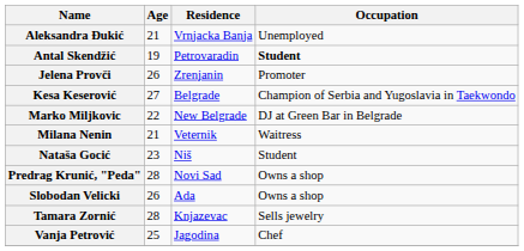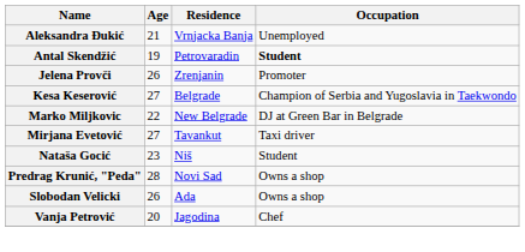- row: Milana Nenin | 21 | Veternik | Waitress
+ row: Mirjana Evetović | 27 | Tavankut | Taxi driver
- row: Tamara Zornić | 28 | Knjazevac | Sells jewelry
Vanja Petrović | Age: 25 -> 20
